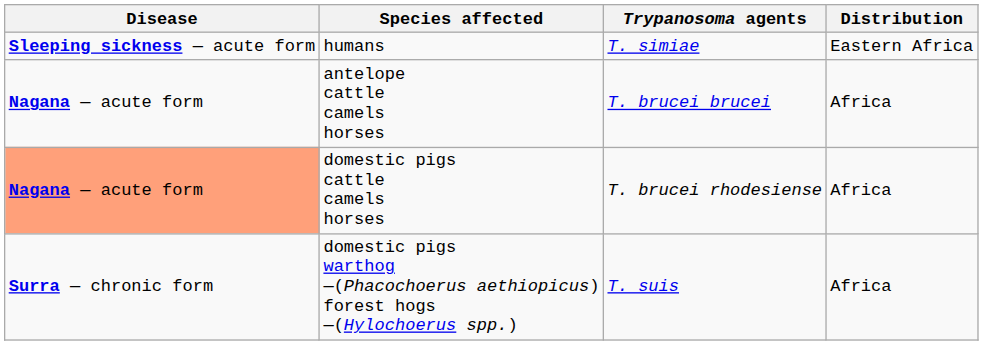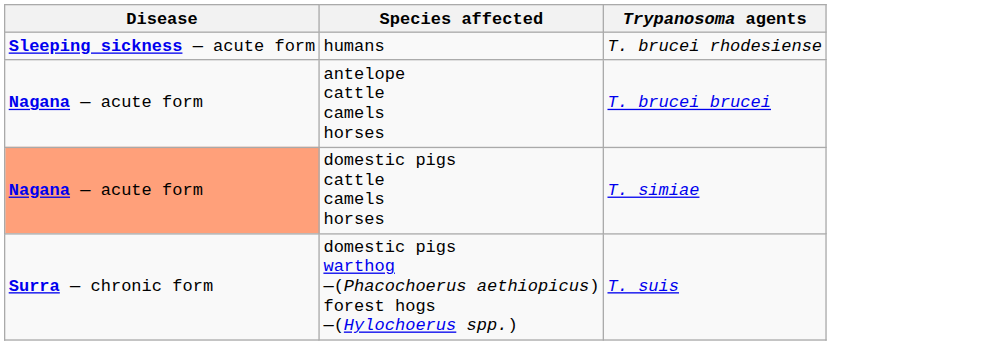- column: Distribution | Eastern Africa | Africa | Africa | Africa
humans | Trypanosoma agents: T. simiae -> T. brucei rhodesiense
domestic pigs cattle camels horses | Trypanosoma agents: T. brucei rhodesiense -> T. simiae
